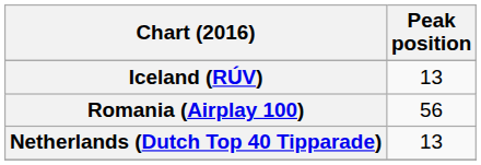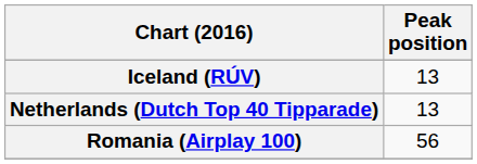rows swapped: Netherlands (Dutch Top 40 Tipparade) <-> Romania (Airplay 100)
